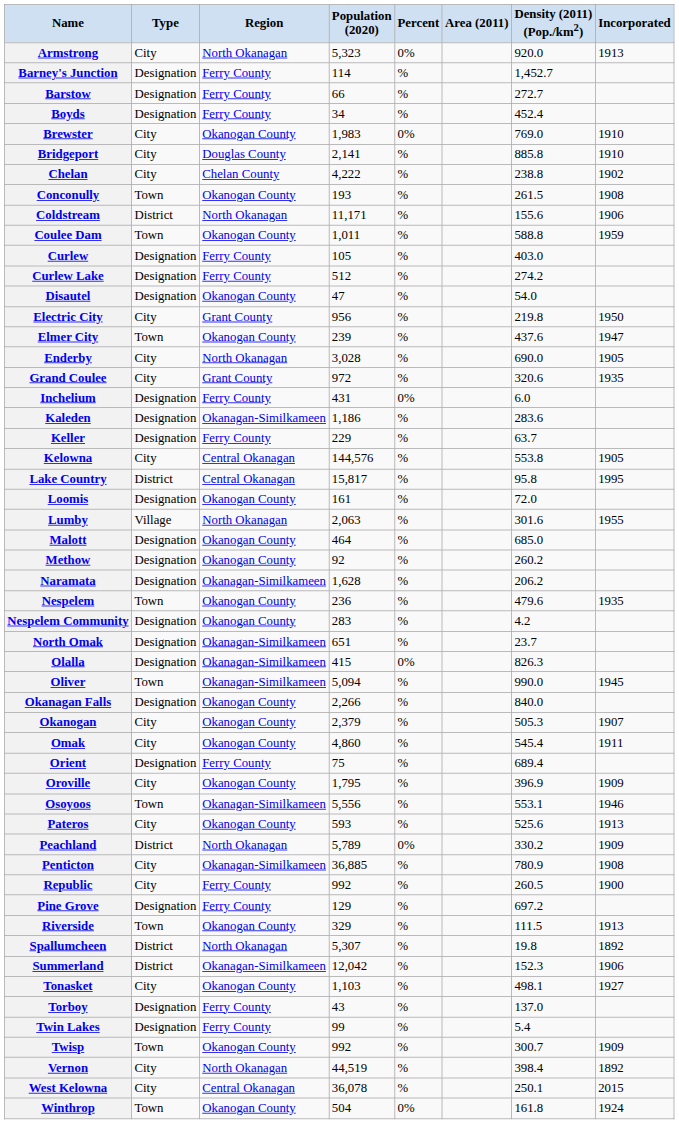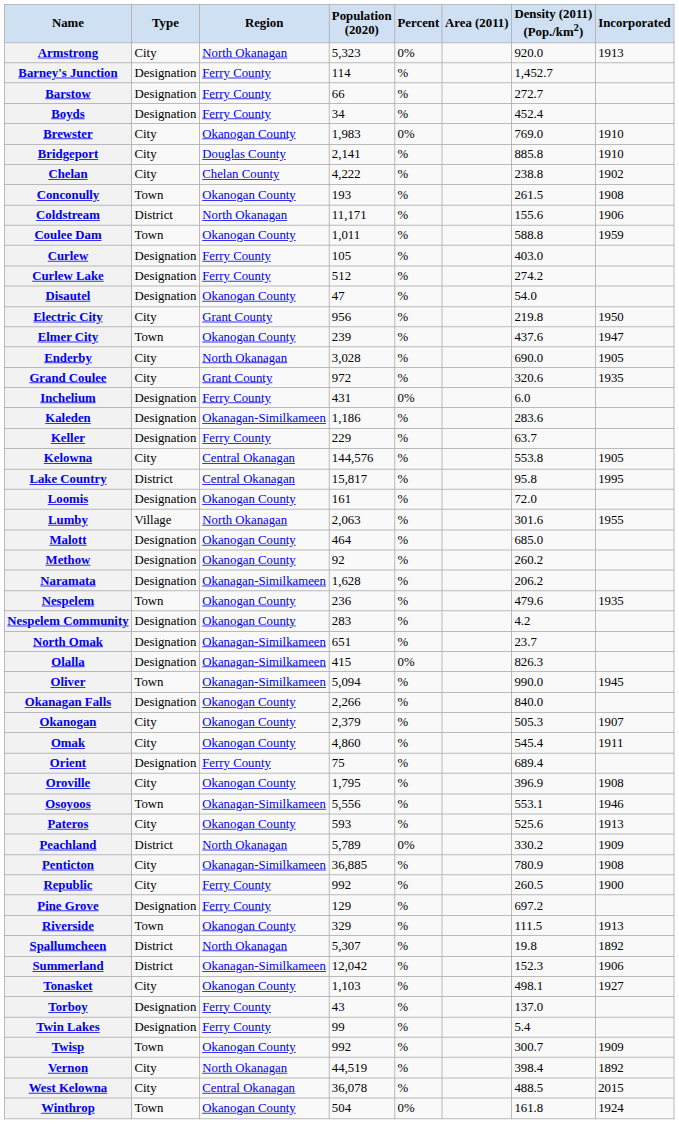Oroville | Incorporated: 1909 -> 1908
West Kelowna | Density (2011) (Pop./km2): 250.1 -> 488.5
